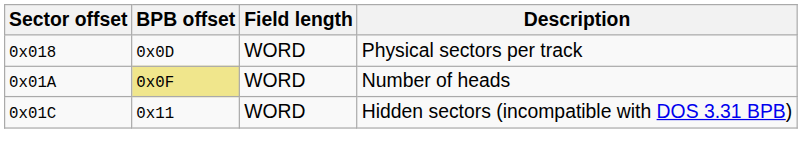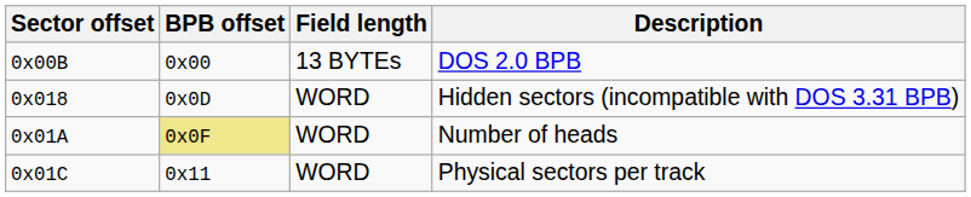+ row: 0x00B | 0x00 | 13 BYTEs | DOS 2.0 BPB
0x018 | Description: Physical sectors per track -> Hidden sectors (incompatible with DOS 3.31 BPB)
0x01C | Description: Hidden sectors (incompatible with DOS 3.31 BPB) -> Physical sectors per track
